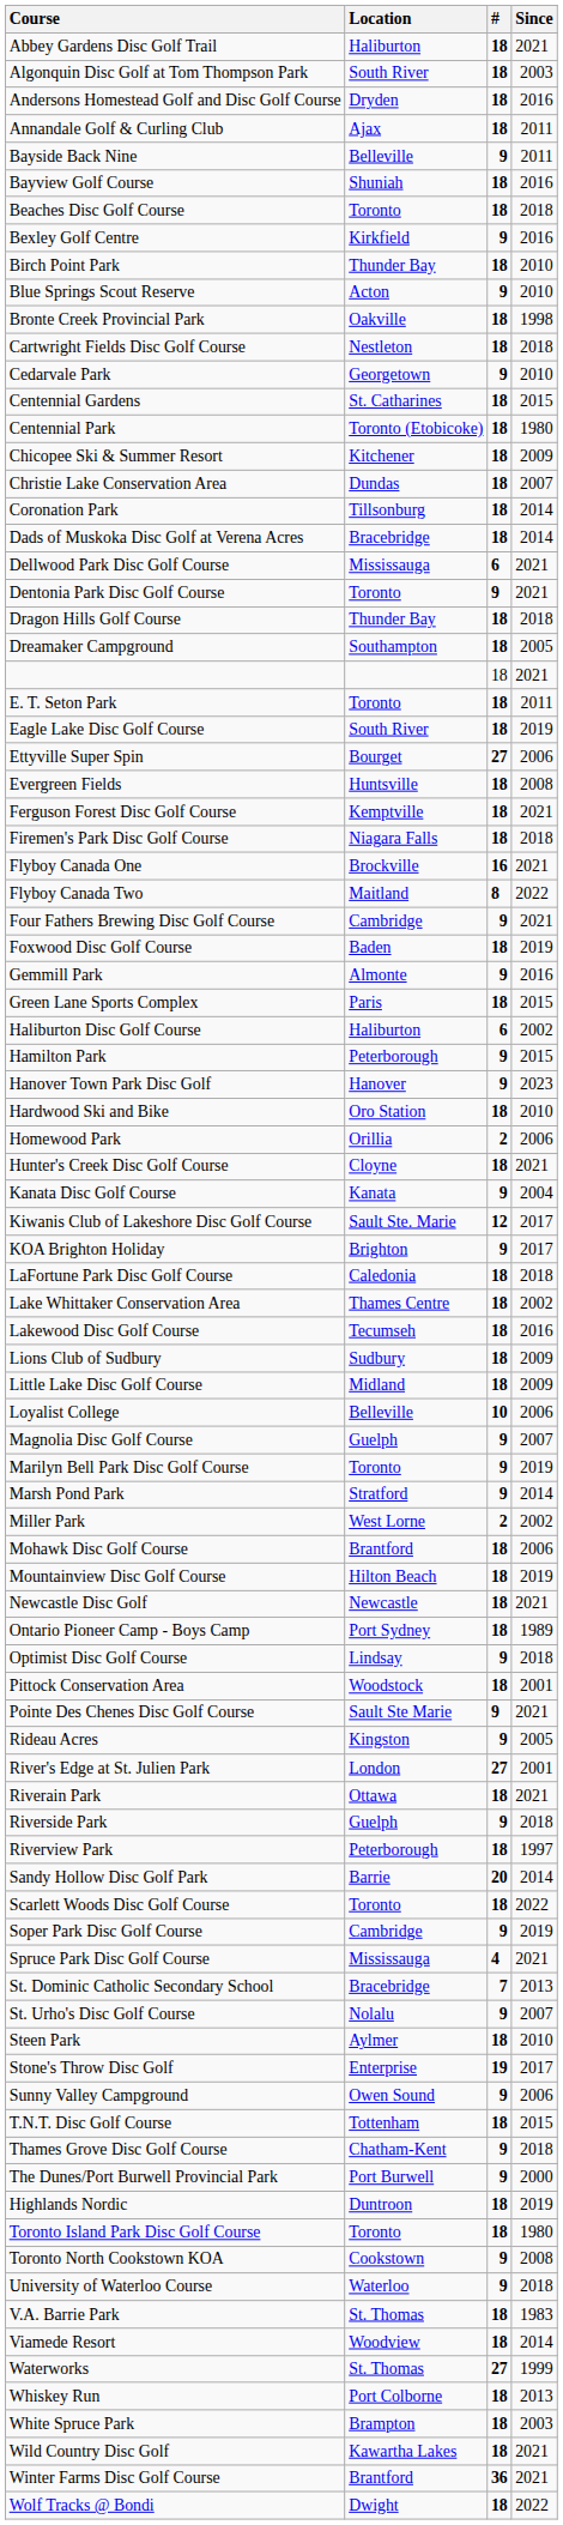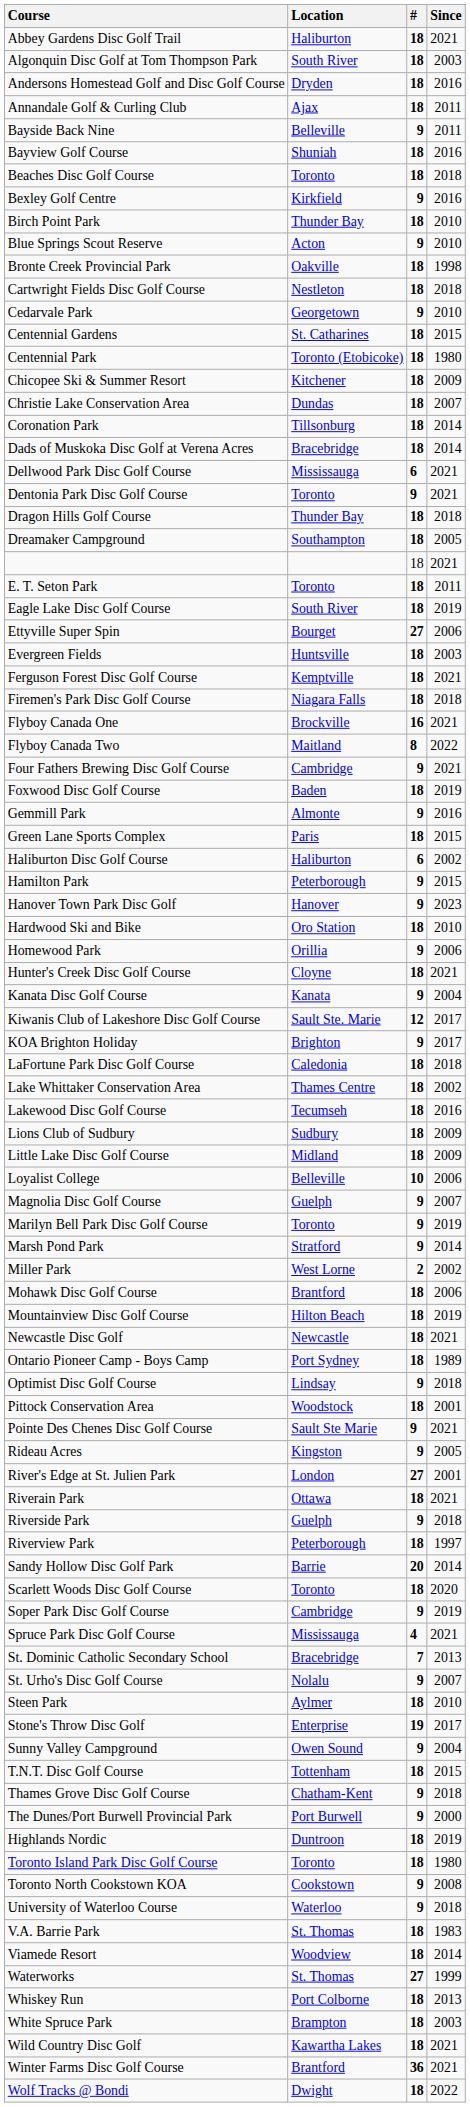Evergreen Fields | Since: 2008 -> 2003
Homewood Park | #: 2 -> 9
Scarlett Woods Disc Golf Course | Since: 2022 -> 2020
Sunny Valley Campground | Since: 2006 -> 2004
